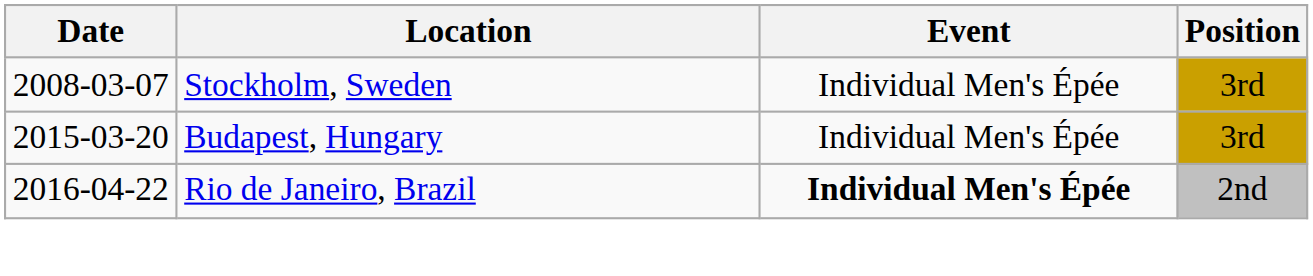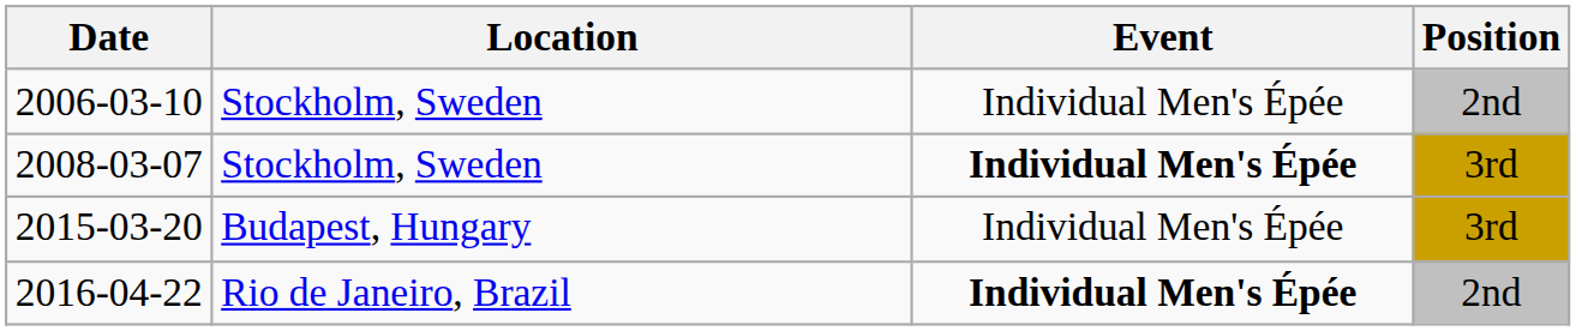+ row: 2006-03-10 | Stockholm, Sweden | Individual Men's Épée | 2nd
2008-03-07 | Event: normal -> bold
